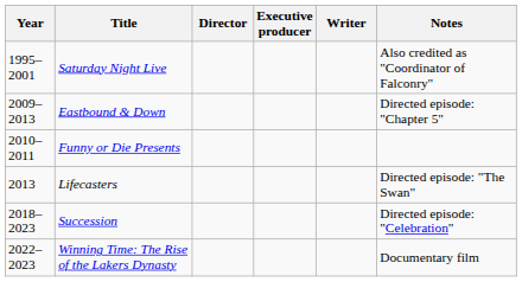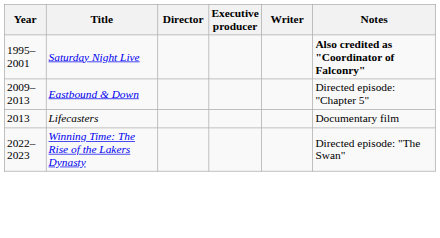Saturday Night Live | Notes: normal -> bold
- row: 2010–2011 | Funny or Die Presents
Lifecasters | Notes: Directed episode: "The Swan" -> Documentary film
- row: 2018–2023 | Succession | Directed episode: "Celebration"
Winning Time: The Rise of the Lakers Dynasty | Notes: Documentary film -> Directed episode: "The Swan"
